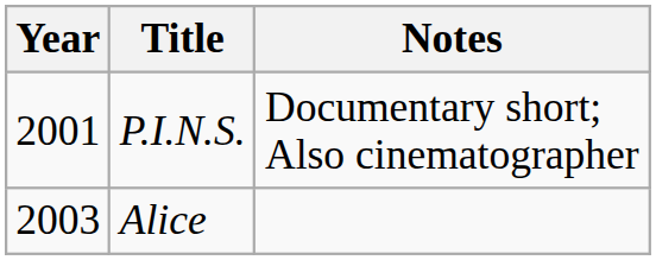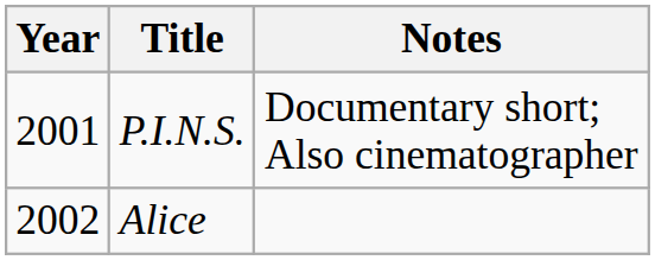Alice | Year: 2003 -> 2002
